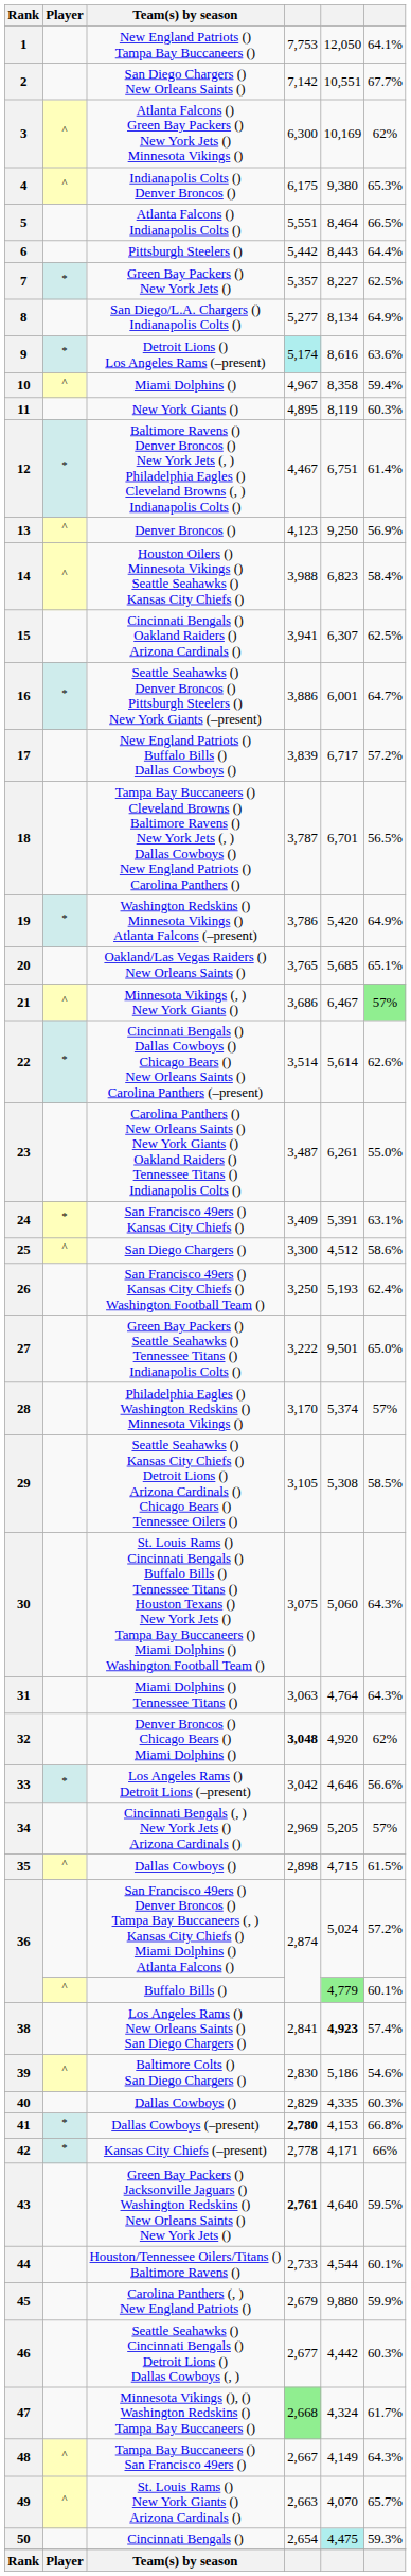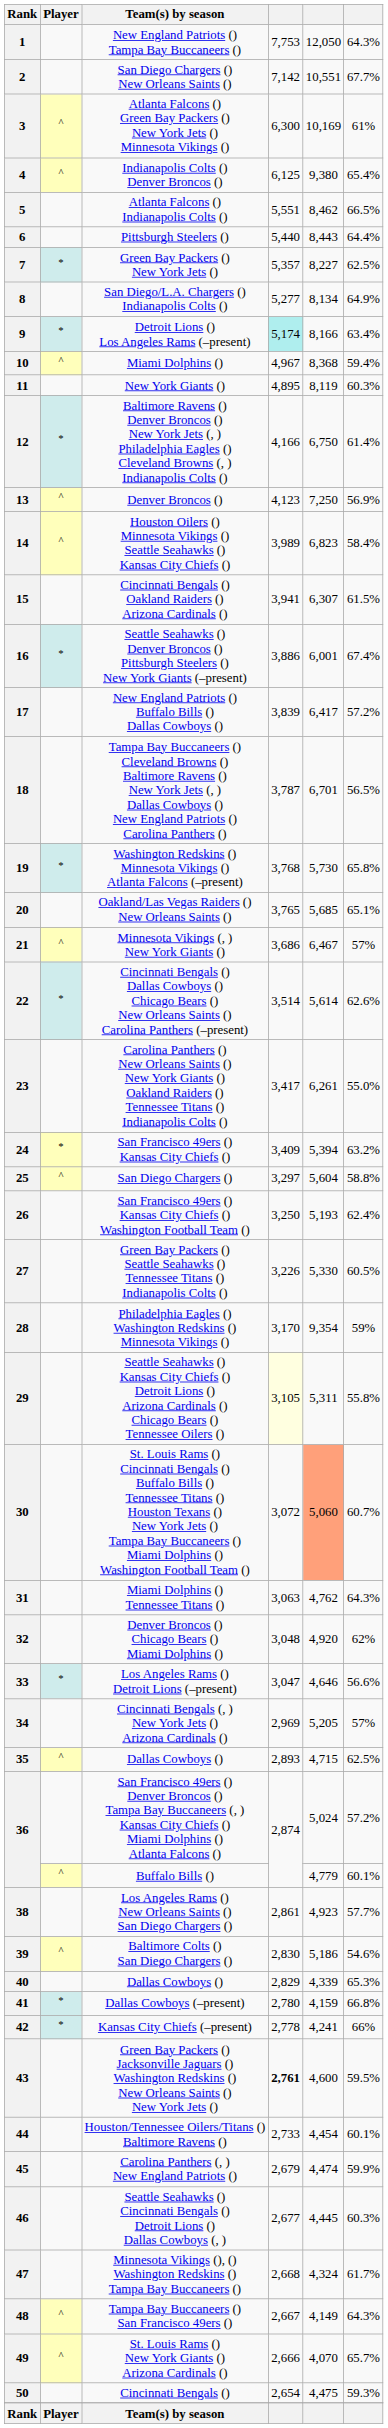1 | column 6: 64.1% -> 64.3%
3 | column 6: 62% -> 61%
4 | column 4: 6,175 -> 6,125
4 | column 6: 65.3% -> 65.4%
5 | column 5: 8,464 -> 8,462
6 | column 4: 5,442 -> 5,440
9 | column 5: 8,616 -> 8,166
9 | column 6: 63.6% -> 63.4%
10 | column 5: 8,358 -> 8,368
12 | column 4: 4,467 -> 4,166
12 | column 5: 6,751 -> 6,750
13 | column 5: 9,250 -> 7,250
14 | column 4: 3,988 -> 3,989
15 | column 6: 62.5% -> 61.5%
16 | column 6: 64.7% -> 67.4%
17 | column 5: 6,717 -> 6,417
19 | column 4: 3,786 -> 3,768
19 | column 5: 5,420 -> 5,730
19 | column 6: 64.9% -> 65.8%
21 | column 6: lightgreen background -> no background
23 | column 4: 3,487 -> 3,417
24 | column 5: 5,391 -> 5,394
24 | column 6: 63.1% -> 63.2%
25 | column 4: 3,300 -> 3,297
25 | column 5: 4,512 -> 5,604
25 | column 6: 58.6% -> 58.8%
27 | column 4: 3,222 -> 3,226
27 | column 5: 9,501 -> 5,330
27 | column 6: 65.0% -> 60.5%
28 | column 5: 5,374 -> 9,354
28 | column 6: 57% -> 59%
29 | column 4: no background -> lightyellow background
29 | column 5: 5,308 -> 5,311
29 | column 6: 58.5% -> 55.8%
30 | column 4: 3,075 -> 3,072
30 | column 5: no background -> lightsalmon background
30 | column 6: 64.3% -> 60.7%
31 | column 5: 4,764 -> 4,762
32 | column 4: bold -> normal
33 | column 4: 3,042 -> 3,047
35 | column 4: 2,898 -> 2,893
35 | column 6: 61.5% -> 62.5%
36 / Buffalo Bills () | column 5: lightgreen background -> no background
38 | column 4: 2,841 -> 2,861
38 | column 5: bold -> normal
38 | column 6: 57.4% -> 57.7%
40 | column 5: 4,335 -> 4,339
40 | column 6: 60.3% -> 65.3%
41 | column 4: bold -> normal
41 | column 5: 4,153 -> 4,159
42 | column 5: 4,171 -> 4,241
43 | column 5: 4,640 -> 4,600
44 | column 5: 4,544 -> 4,454
45 | column 5: 9,880 -> 4,474
46 | column 5: 4,442 -> 4,445
47 | column 4: lightgreen background -> no background
49 | column 4: 2,663 -> 2,666
50 | column 5: paleturquoise background -> no background
